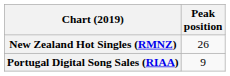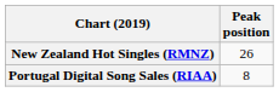Portugal Digital Song Sales (RIAA) | Peak position: 9 -> 8
